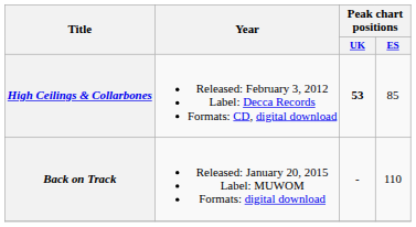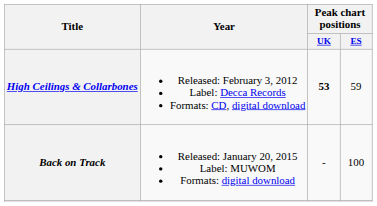High Ceilings & Collarbones | Peak chart positions / ES: 85 -> 59
Back on Track | Peak chart positions / ES: 110 -> 100
